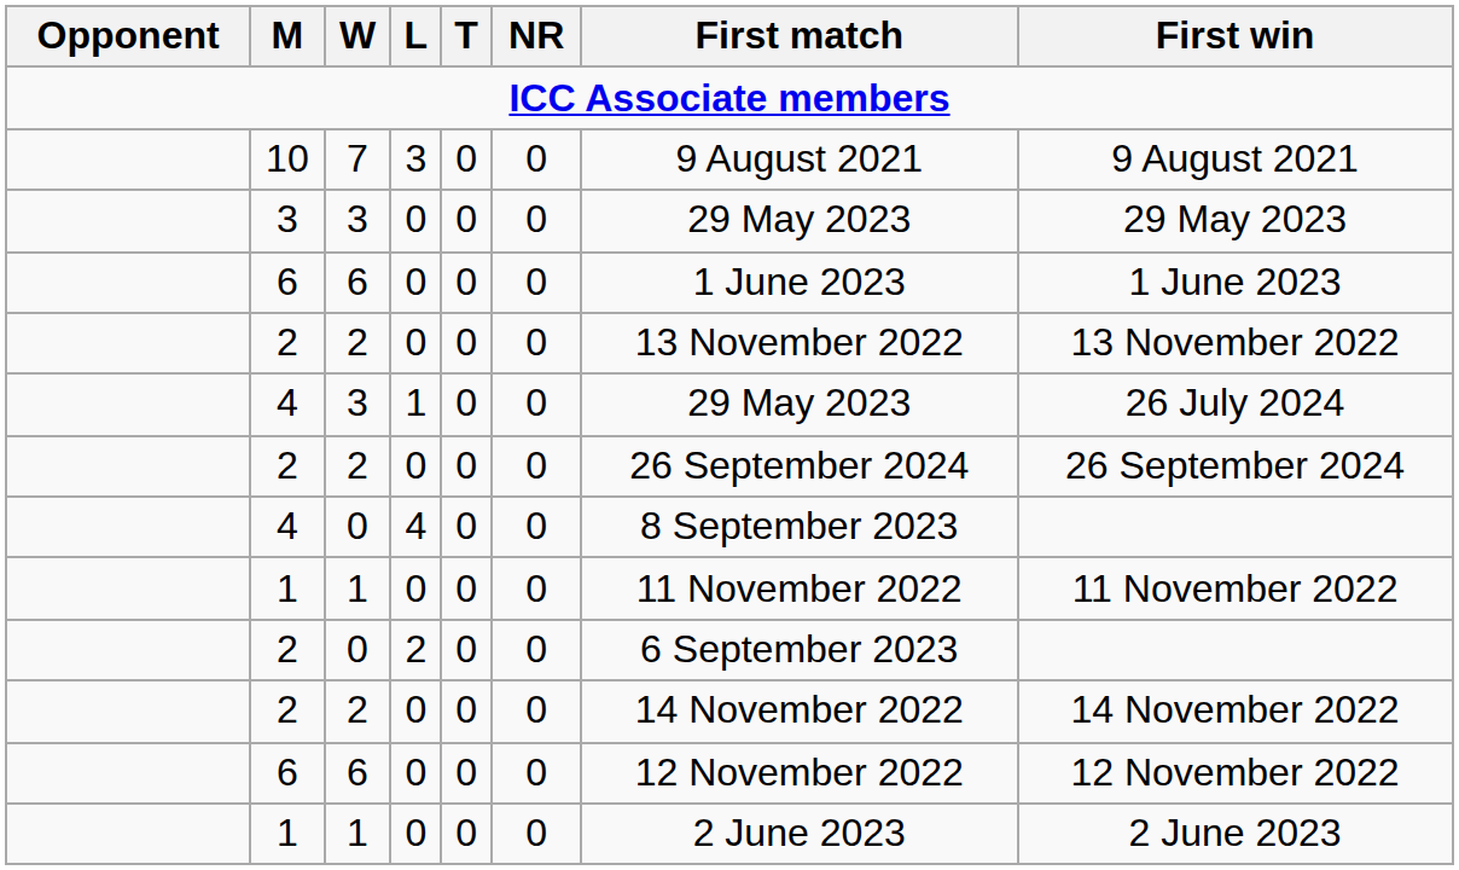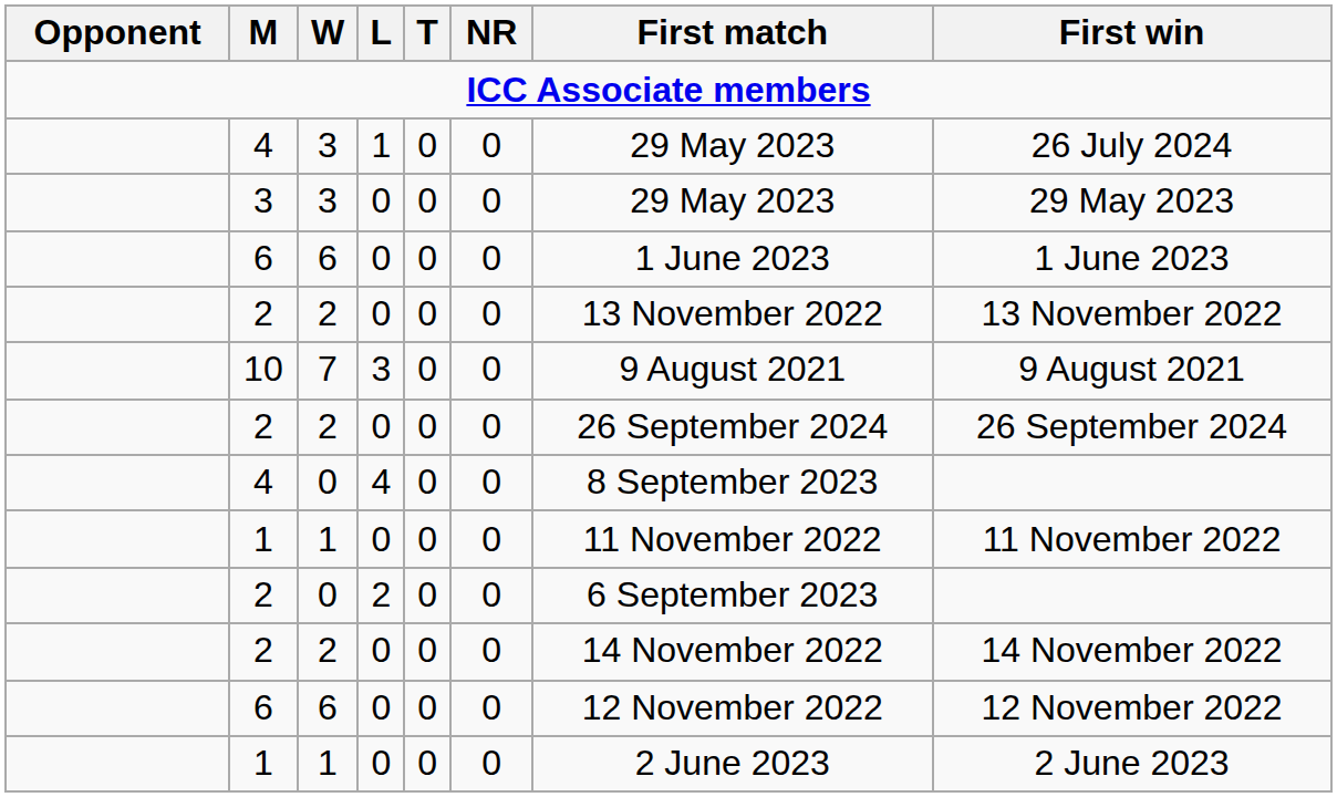rows swapped: 10 <-> 4 / 3
